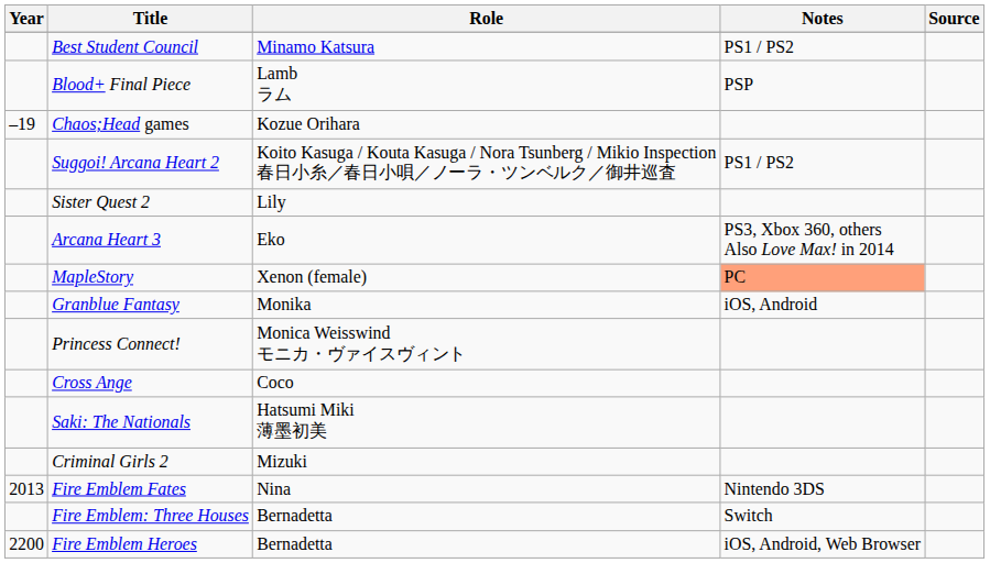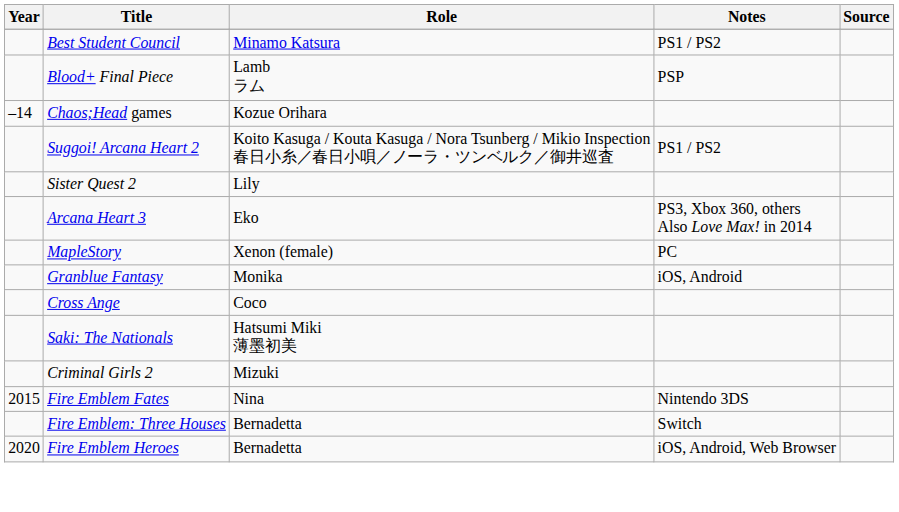Chaos;Head games | Year: –19 -> –14
MapleStory | Notes: lightsalmon background -> no background
- row: Princess Connect! | Monica Weisswind モニカ・ヴァイスヴィント
Fire Emblem Fates | Year: 2013 -> 2015
Fire Emblem Heroes | Year: 2200 -> 2020
